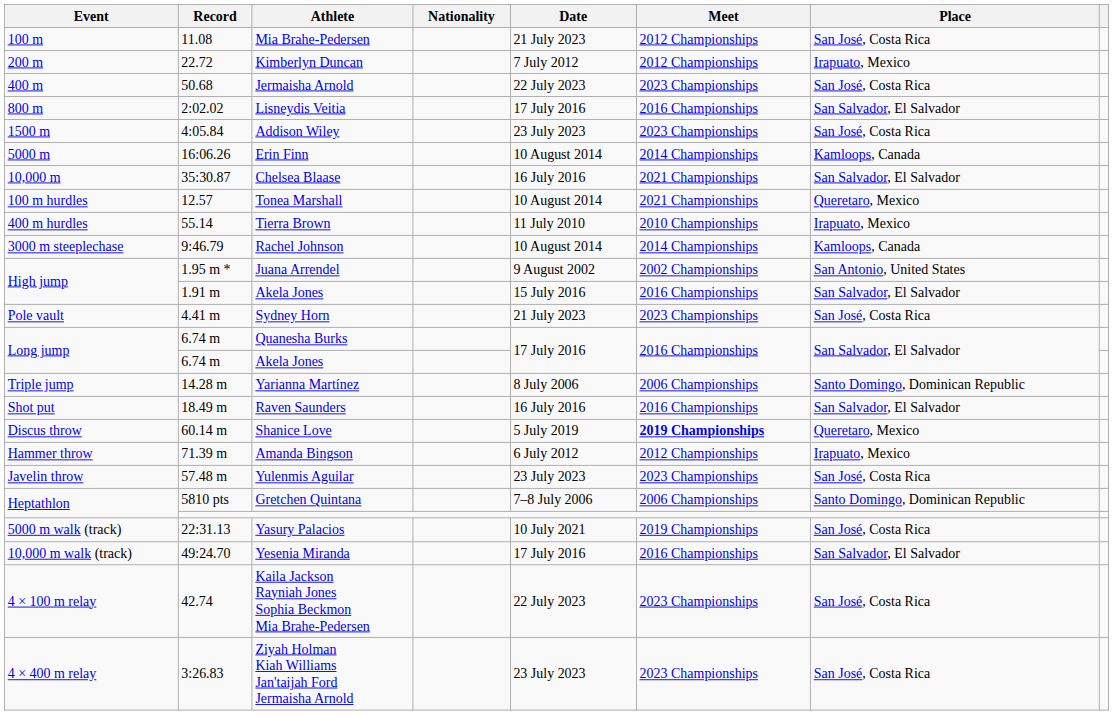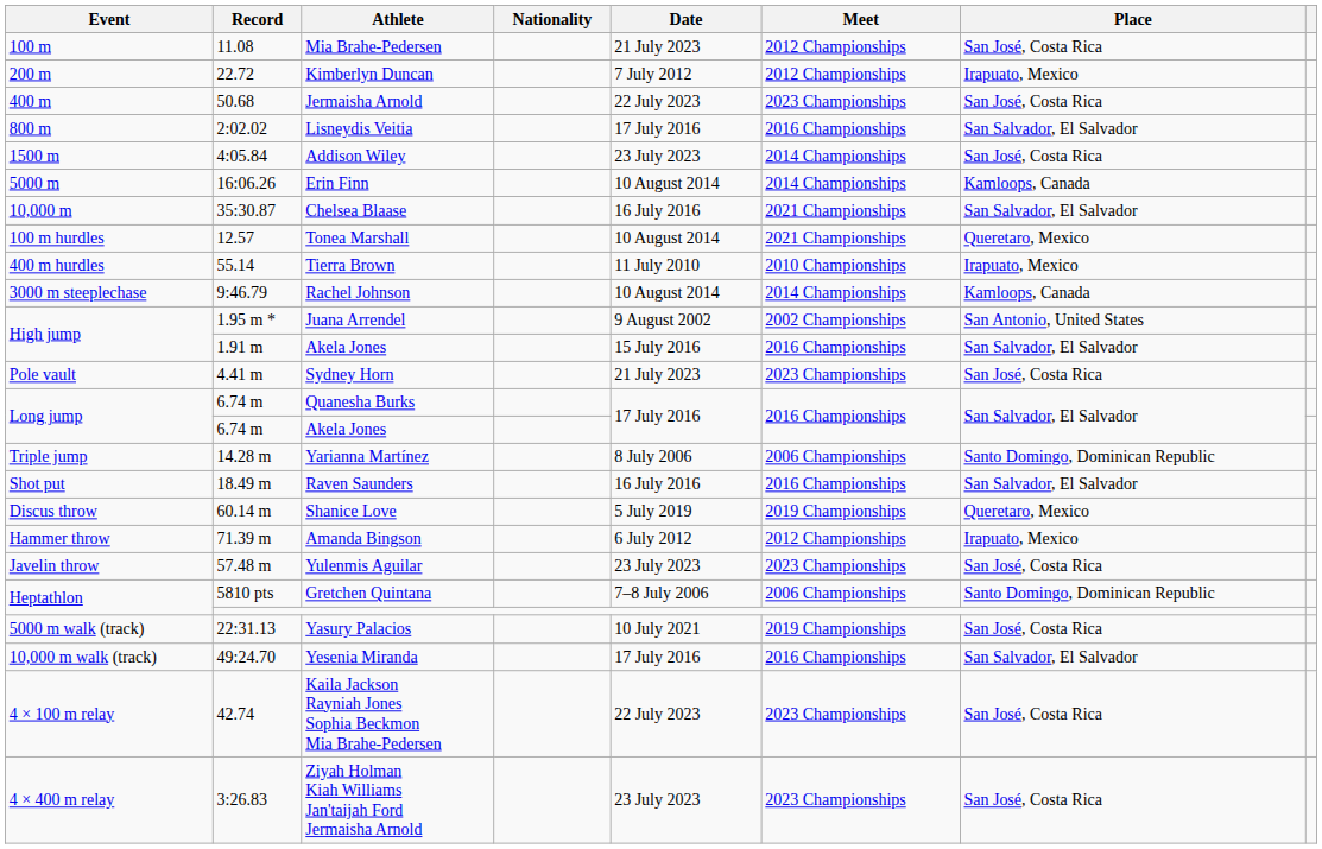Addison Wiley | Meet: 2023 Championships -> 2014 Championships
Shanice Love | Meet: bold -> normal
